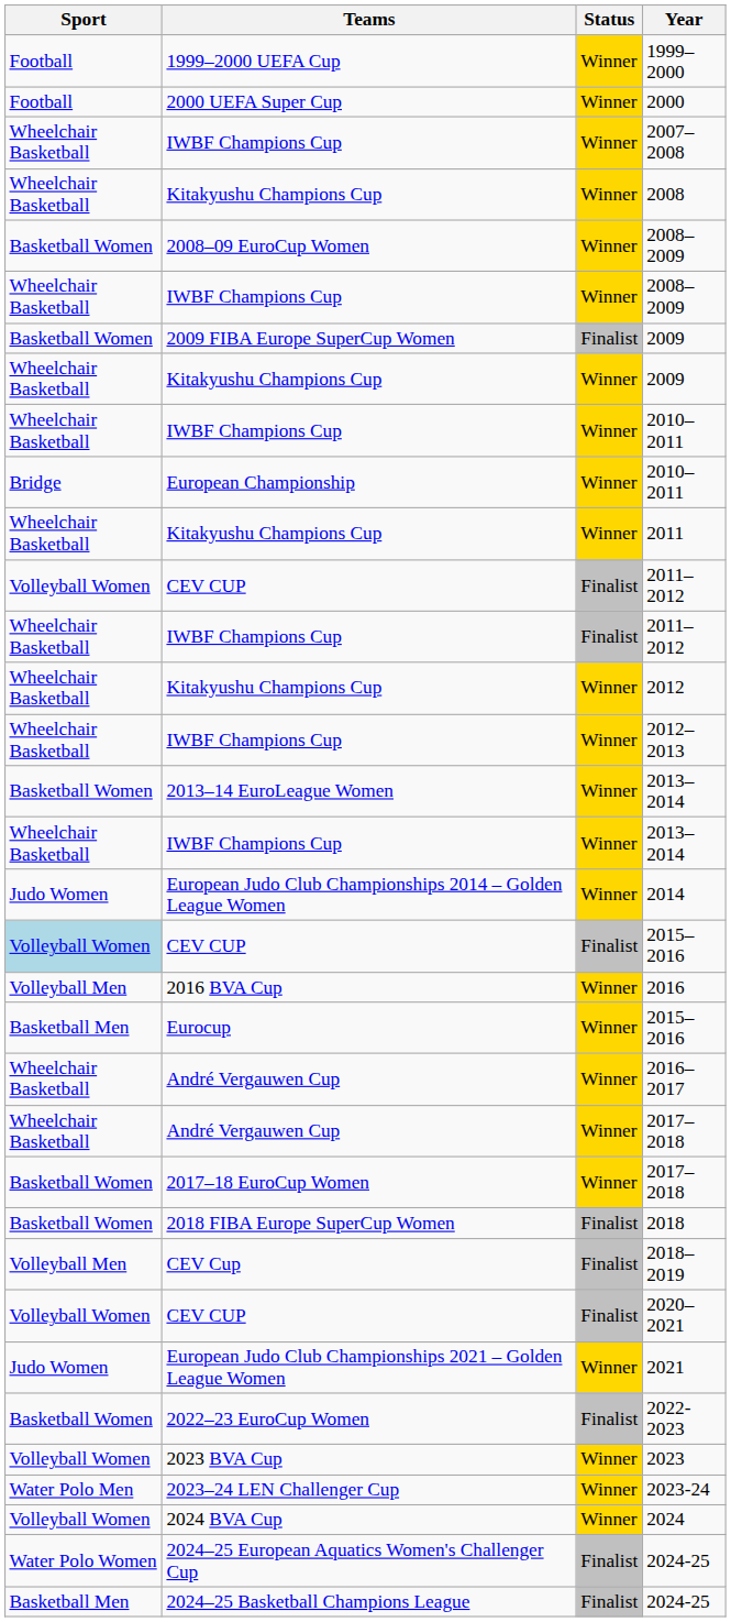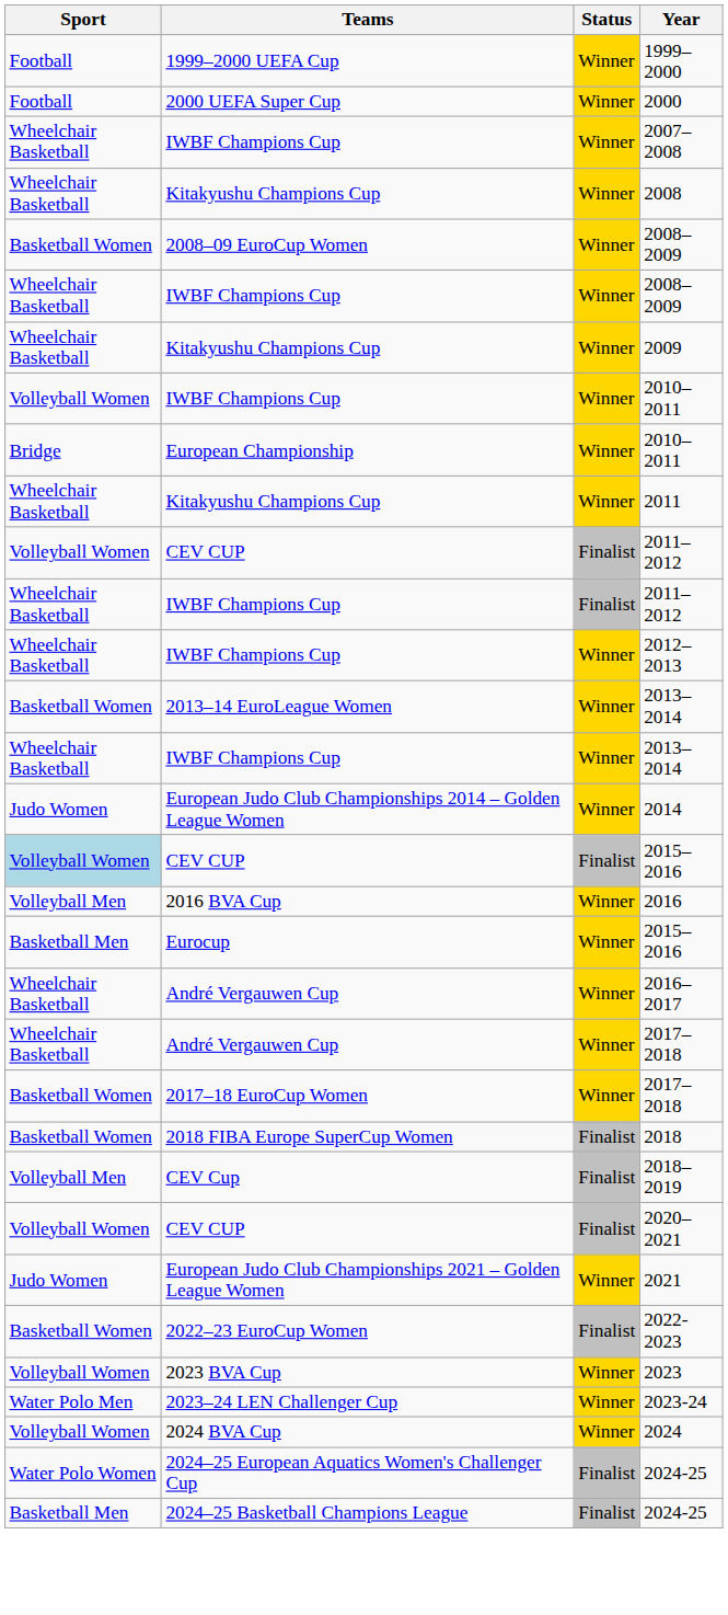- row: Basketball Women | 2009 FIBA Europe SuperCup Women | Finalist | 2009
IWBF Champions Cup / 2010–2011 | Sport: Wheelchair Basketball -> Volleyball Women
- row: Wheelchair Basketball | Kitakyushu Champions Cup | Winner | 2012
